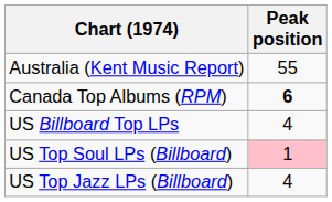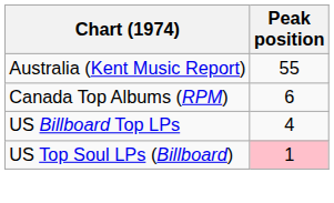Canada Top Albums (RPM) | Peak position: bold -> normal
- row: US Top Jazz LPs (Billboard) | 4
